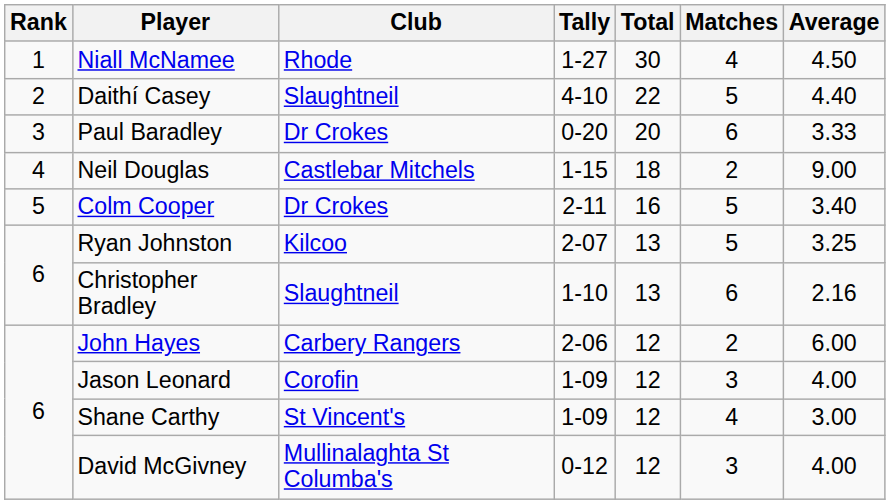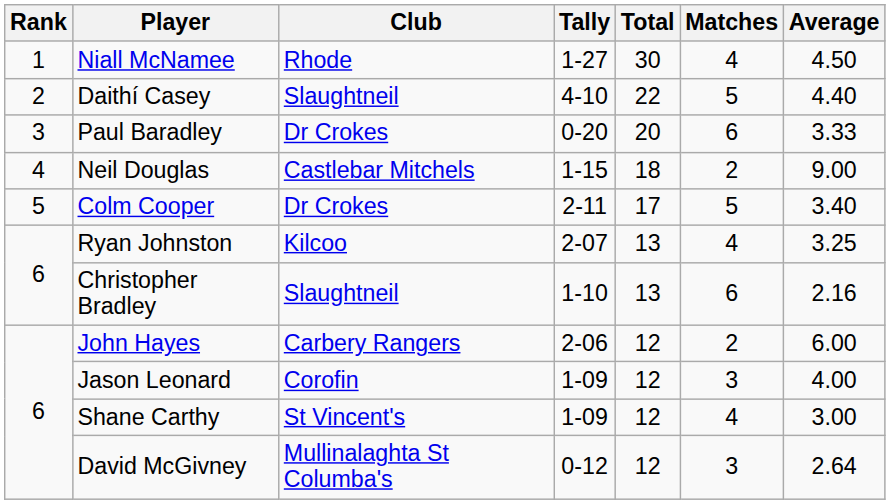Colm Cooper | Total: 16 -> 17
Ryan Johnston | Matches: 5 -> 4
David McGivney | Average: 4.00 -> 2.64
